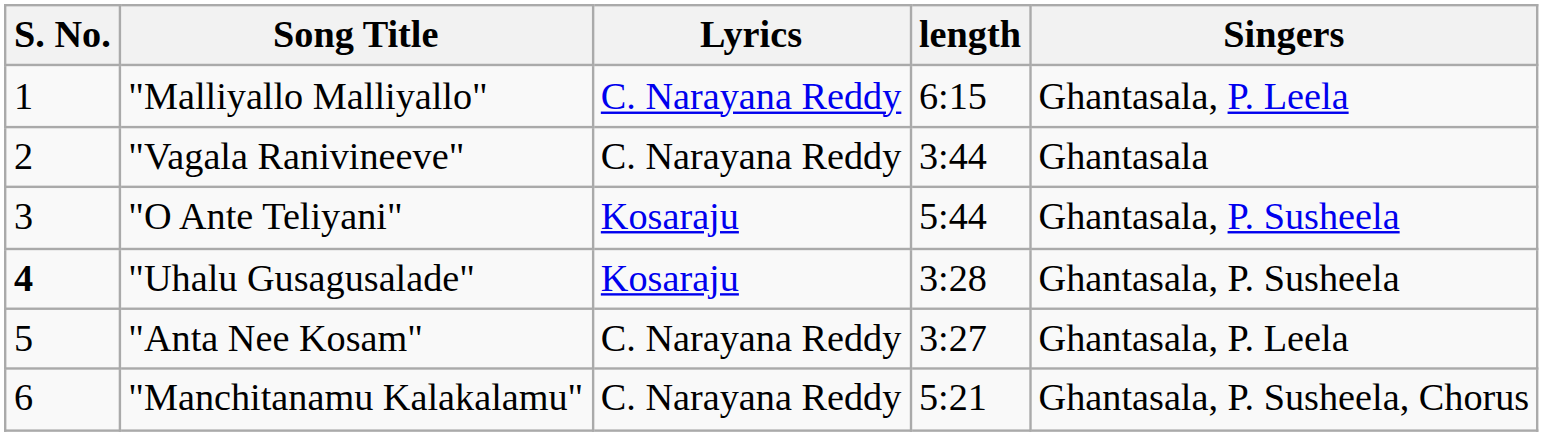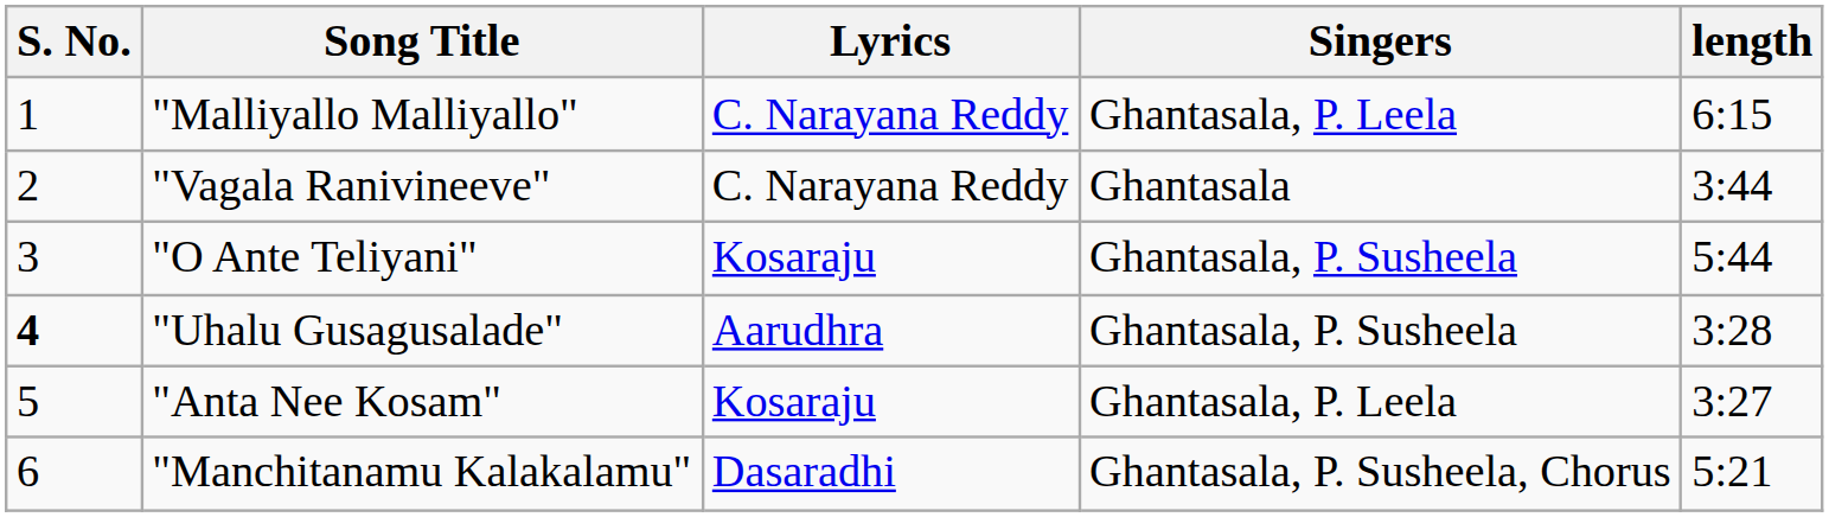columns swapped: Singers <-> length
"Uhalu Gusagusalade" | Lyrics: Kosaraju -> Aarudhra
"Anta Nee Kosam" | Lyrics: C. Narayana Reddy -> Kosaraju
"Manchitanamu Kalakalamu" | Lyrics: C. Narayana Reddy -> Dasaradhi
